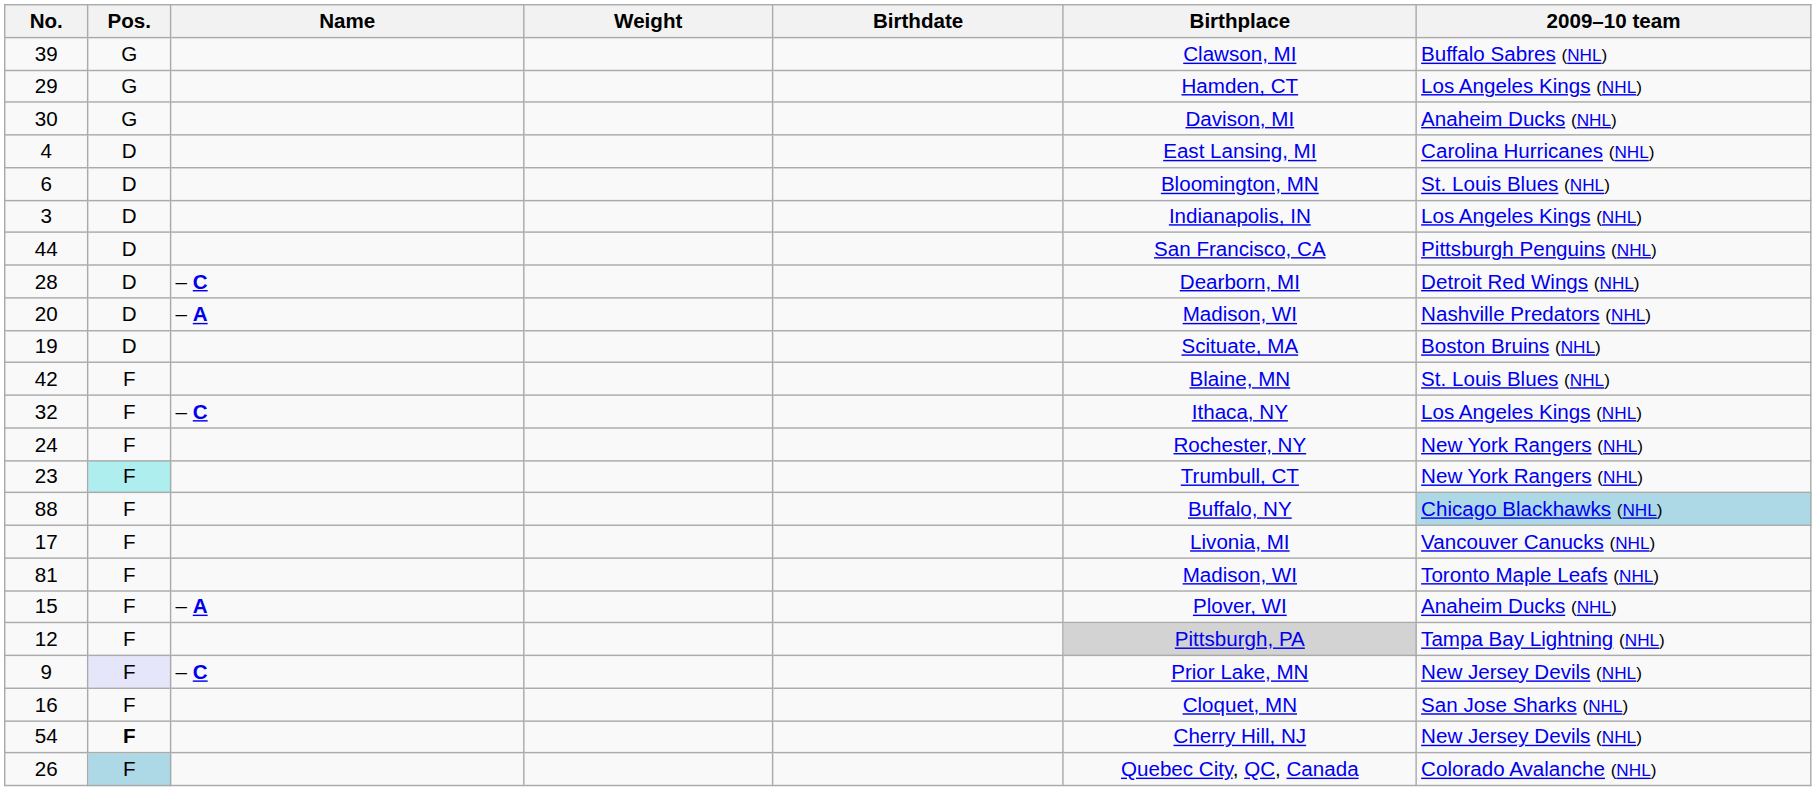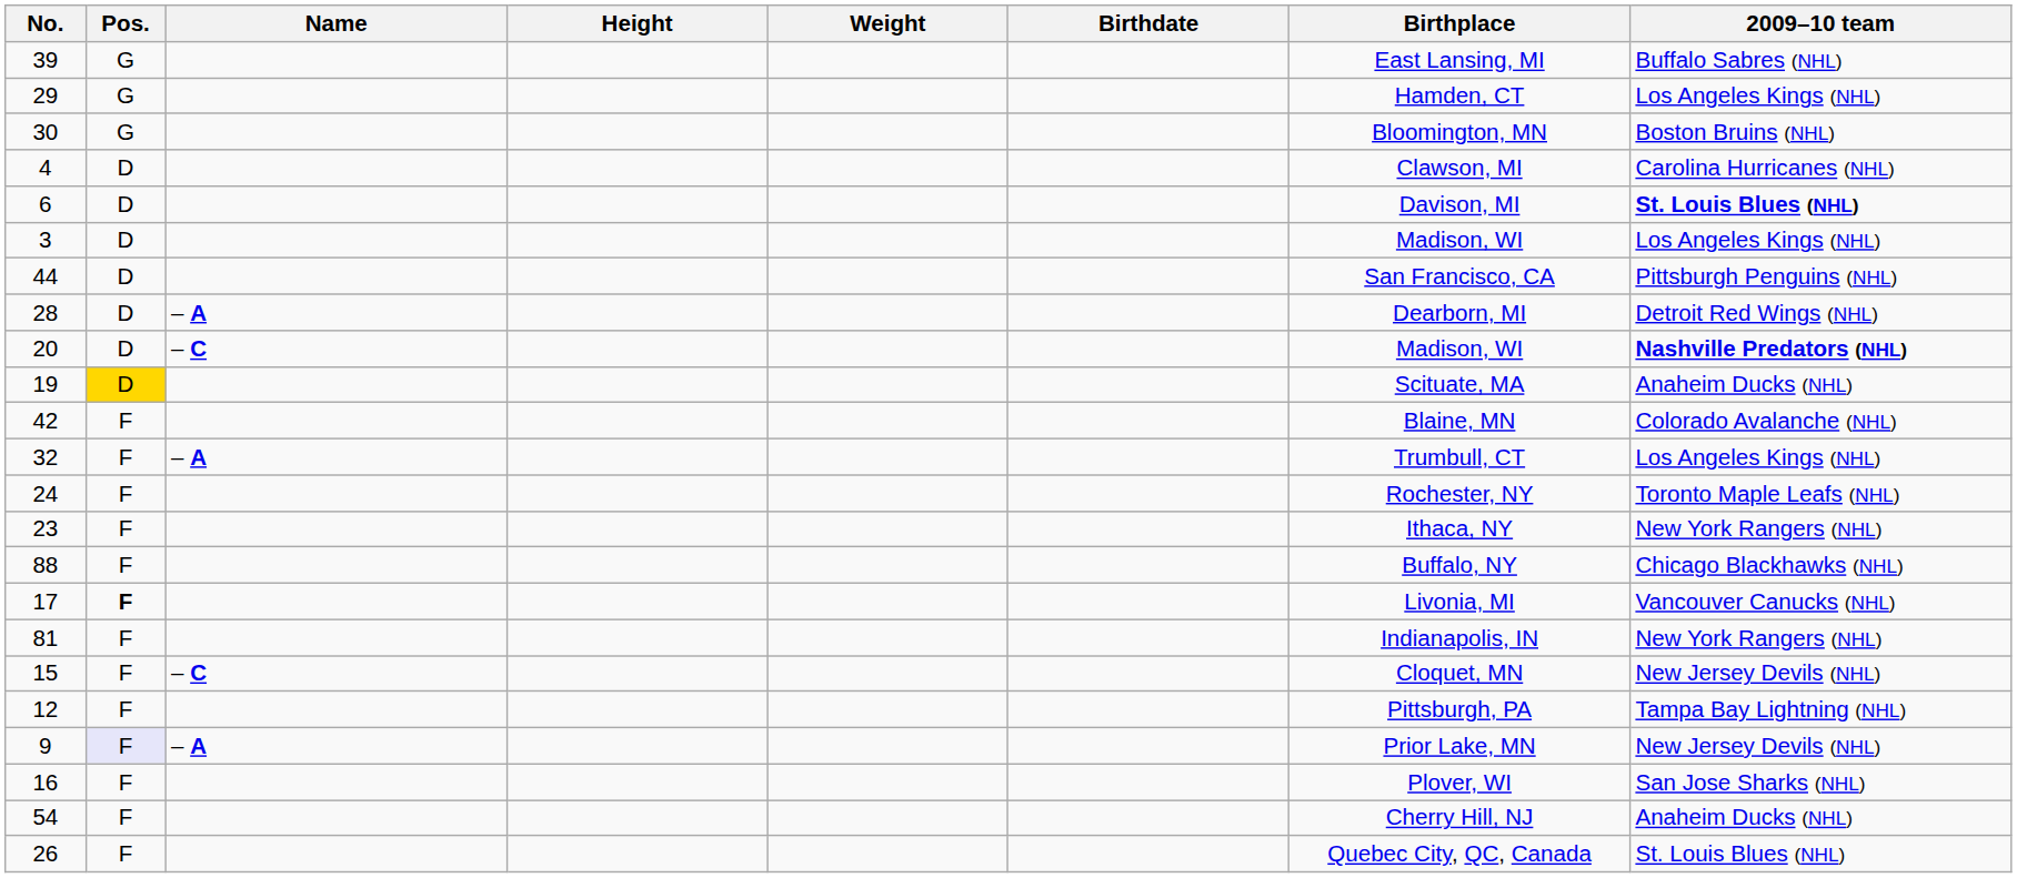+ column: Height
39 | Birthplace: Clawson, MI -> East Lansing, MI
30 | Birthplace: Davison, MI -> Bloomington, MN
30 | 2009–10 team: Anaheim Ducks (NHL) -> Boston Bruins (NHL)
4 | Birthplace: East Lansing, MI -> Clawson, MI
6 | Birthplace: Bloomington, MN -> Davison, MI
6 | 2009–10 team: normal -> bold
3 | Birthplace: Indianapolis, IN -> Madison, WI
28 | Name: – C -> – A
20 | Name: – A -> – C
20 | 2009–10 team: normal -> bold
19 | Pos.: no background -> gold background
19 | 2009–10 team: Boston Bruins (NHL) -> Anaheim Ducks (NHL)
42 | 2009–10 team: St. Louis Blues (NHL) -> Colorado Avalanche (NHL)
32 | Name: – C -> – A
32 | Birthplace: Ithaca, NY -> Trumbull, CT
24 | 2009–10 team: New York Rangers (NHL) -> Toronto Maple Leafs (NHL)
23 | Pos.: paleturquoise background -> no background
23 | Birthplace: Trumbull, CT -> Ithaca, NY
88 | 2009–10 team: lightblue background -> no background
17 | Pos.: normal -> bold
81 | Birthplace: Madison, WI -> Indianapolis, IN
81 | 2009–10 team: Toronto Maple Leafs (NHL) -> New York Rangers (NHL)
15 | Name: – A -> – C
15 | Birthplace: Plover, WI -> Cloquet, MN
15 | 2009–10 team: Anaheim Ducks (NHL) -> New Jersey Devils (NHL)
12 | Birthplace: lightgrey background -> no background
9 | Name: – C -> – A
16 | Birthplace: Cloquet, MN -> Plover, WI
54 | Pos.: bold -> normal
54 | 2009–10 team: New Jersey Devils (NHL) -> Anaheim Ducks (NHL)
26 | Pos.: lightblue background -> no background
26 | 2009–10 team: Colorado Avalanche (NHL) -> St. Louis Blues (NHL)
